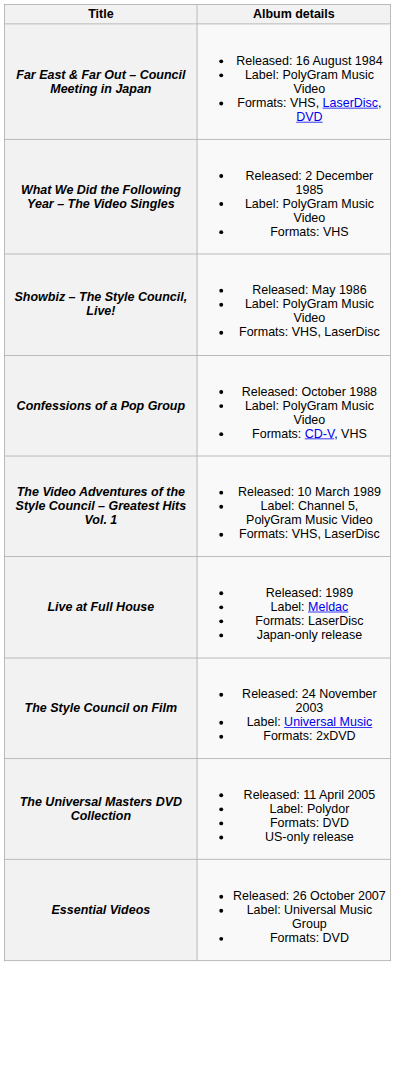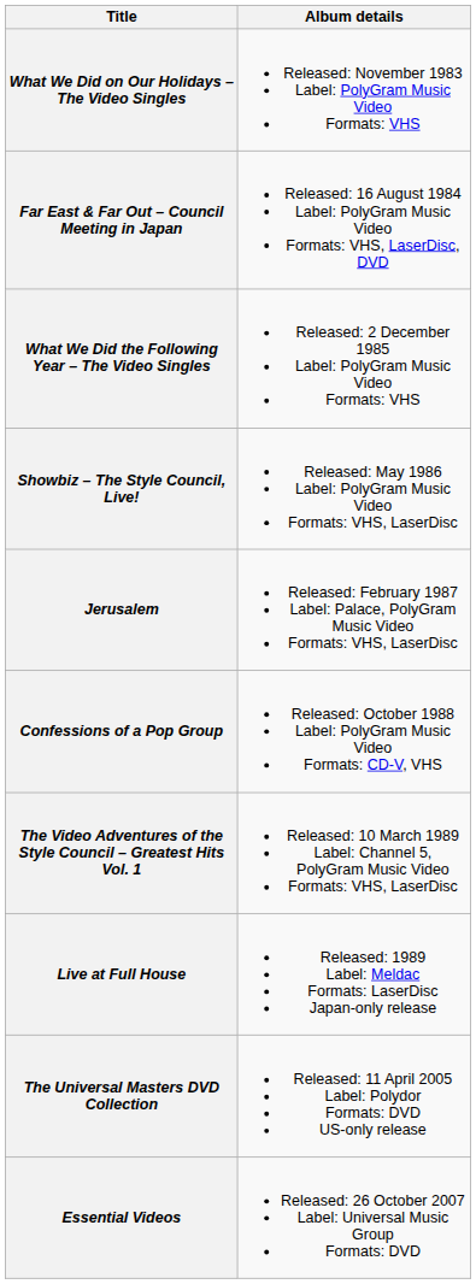+ row: What We Did on Our Holidays – The Video Singles | Released: November 1983 Label: PolyGram Music Video Formats: VHS
+ row: Jerusalem | Released: February 1987 Label: Palace, PolyGram Music Video Formats: VHS, LaserDisc
- row: The Style Council on Film | Released: 24 November 2003 Label: Universal Music Formats: 2xDVD
